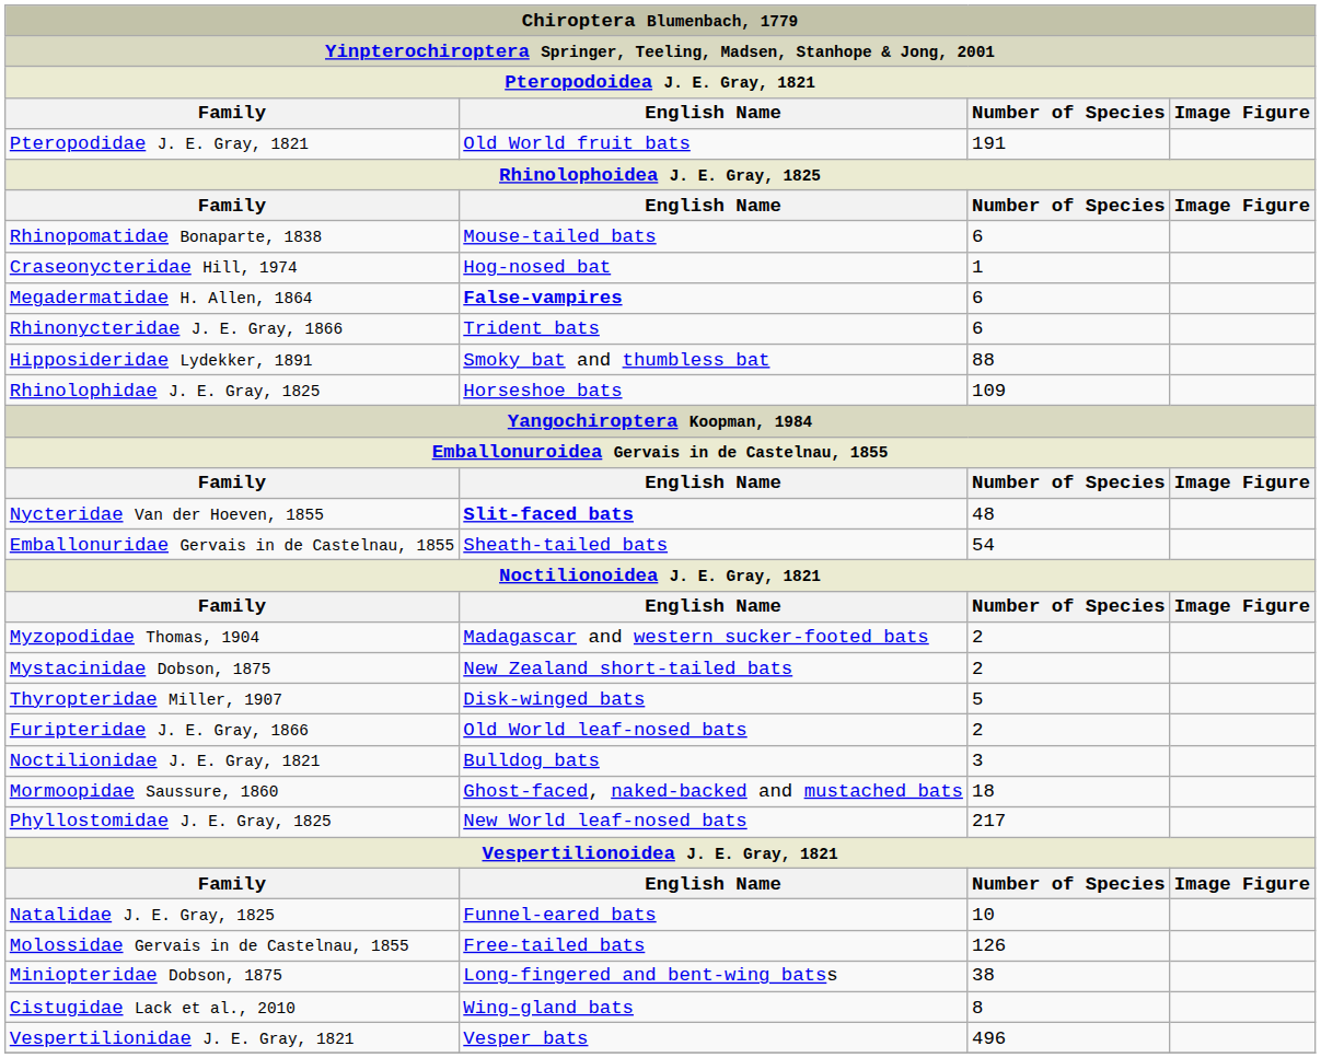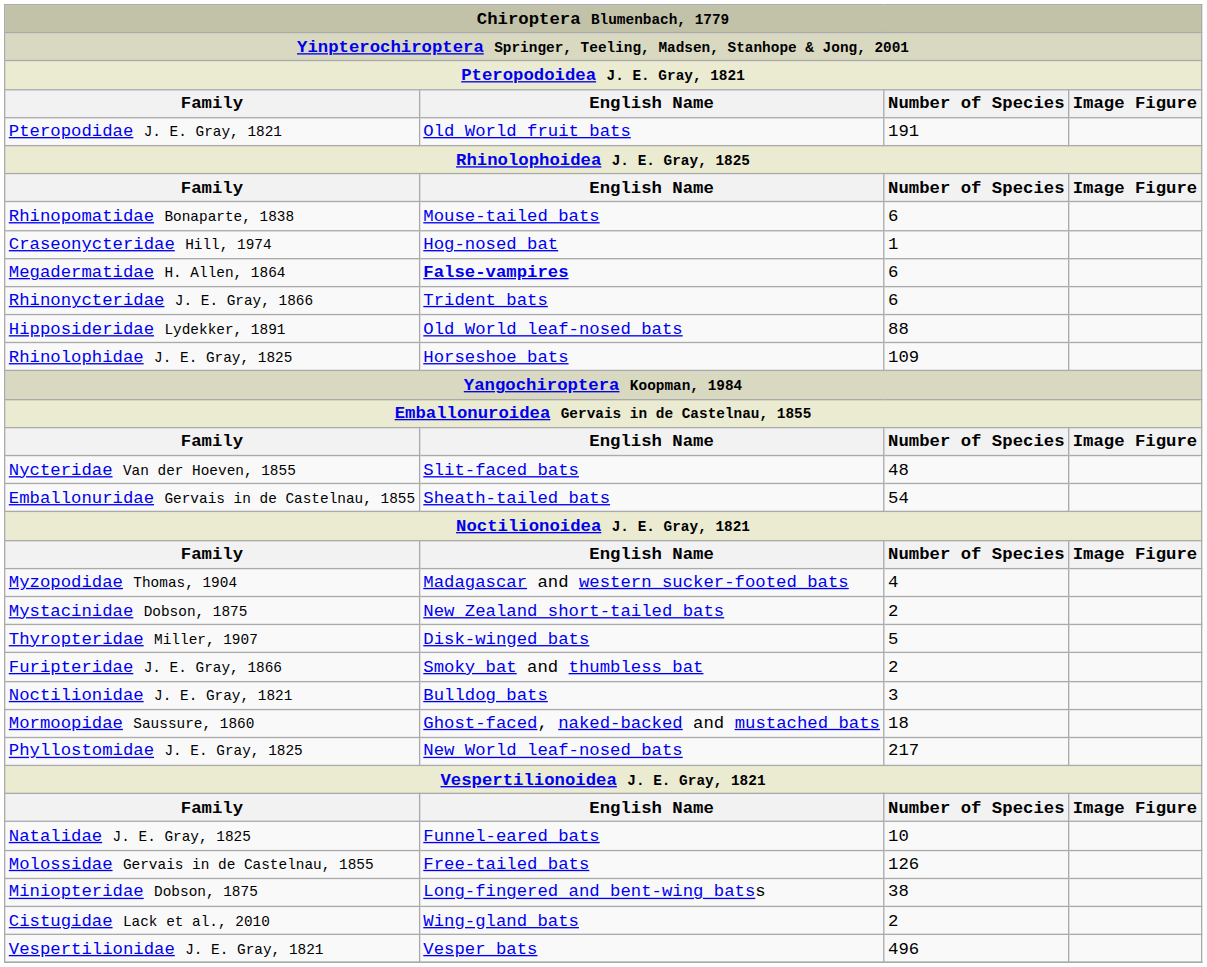Hipposideridae Lydekker, 1891 | column 2: Smoky bat and thumbless bat -> Old World leaf-nosed bats
Nycteridae Van der Hoeven, 1855 | column 2: bold -> normal
Myzopodidae Thomas, 1904 | column 3: 2 -> 4
Furipteridae J. E. Gray, 1866 | column 2: Old World leaf-nosed bats -> Smoky bat and thumbless bat
Cistugidae Lack et al., 2010 | column 3: 8 -> 2
